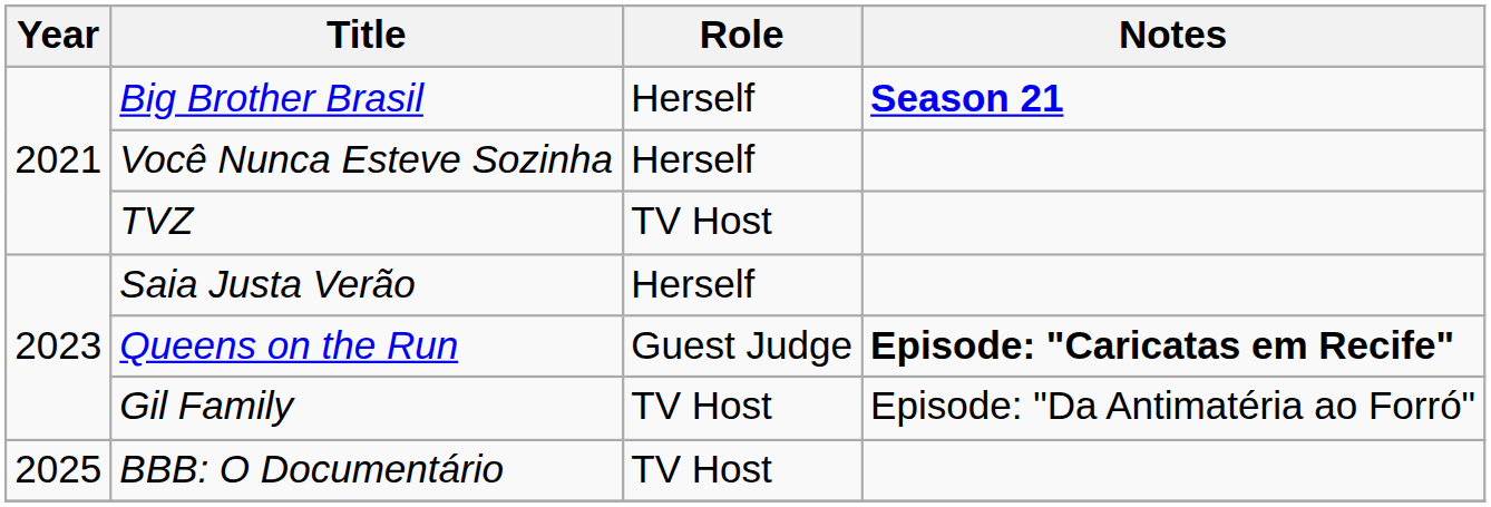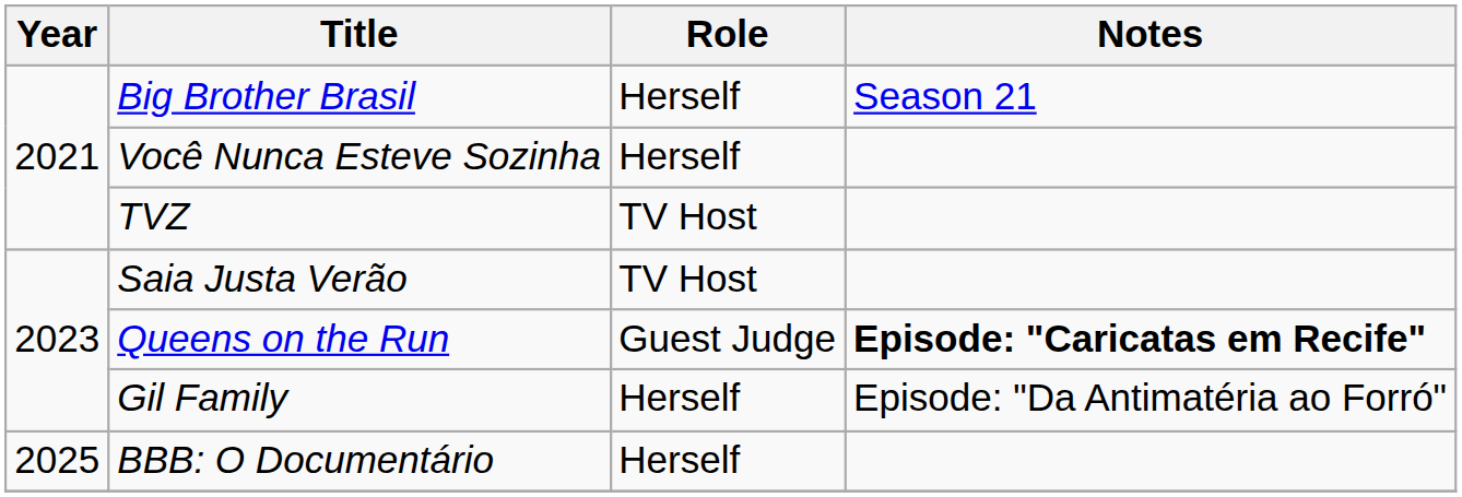Big Brother Brasil | Notes: bold -> normal
Saia Justa Verão | Role: Herself -> TV Host
Gil Family | Role: TV Host -> Herself
BBB: O Documentário | Role: TV Host -> Herself
